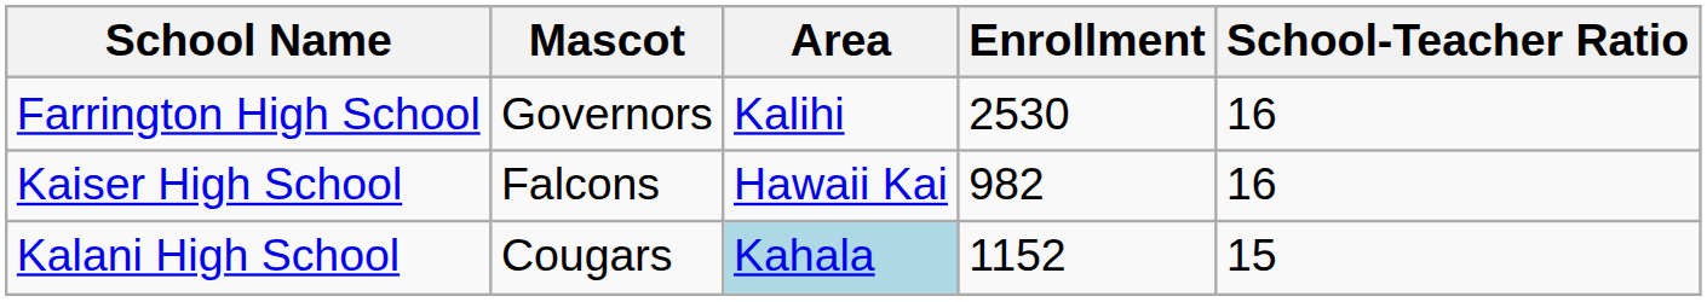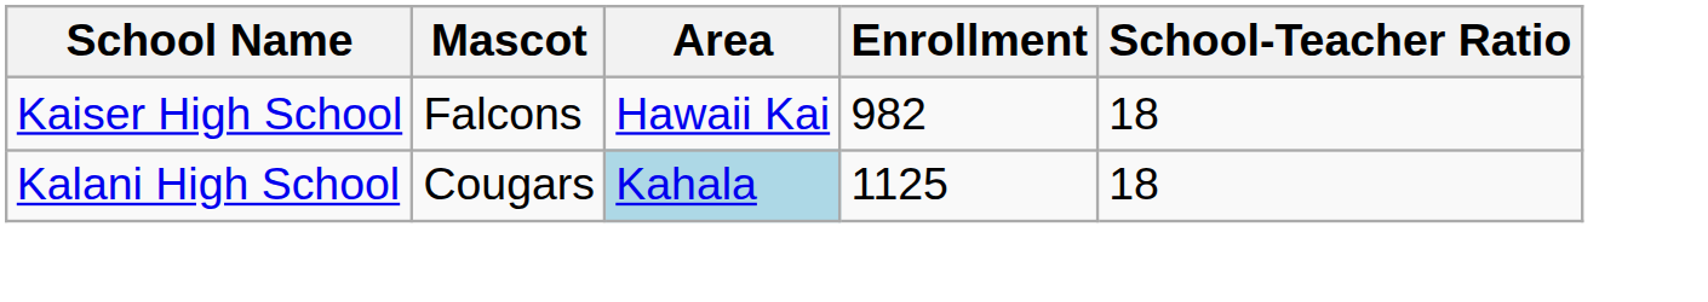- row: Farrington High School | Governors | Kalihi | 2530 | 16
Kaiser High School | School-Teacher Ratio: 16 -> 18
Kalani High School | Enrollment: 1152 -> 1125
Kalani High School | School-Teacher Ratio: 15 -> 18
